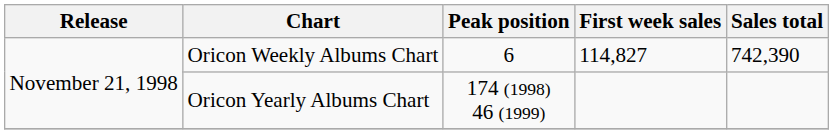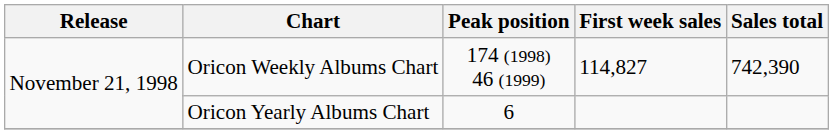Oricon Weekly Albums Chart | Peak position: 6 -> 174 (1998) 46 (1999)
Oricon Yearly Albums Chart | Peak position: 174 (1998) 46 (1999) -> 6
